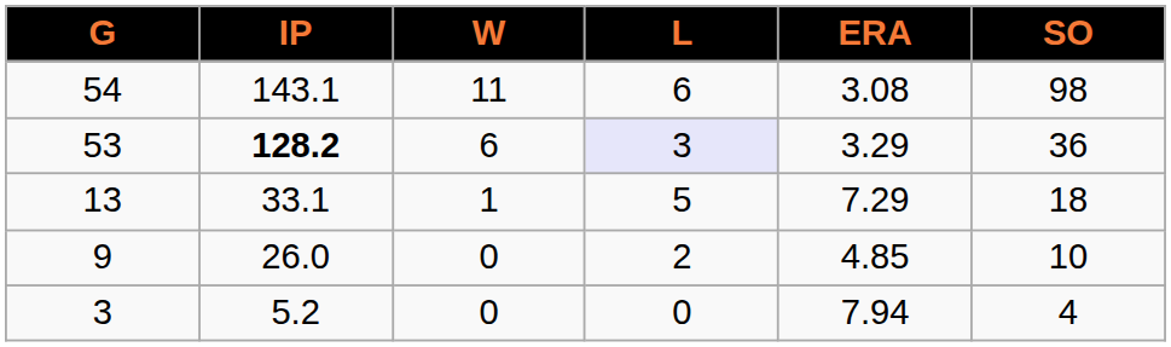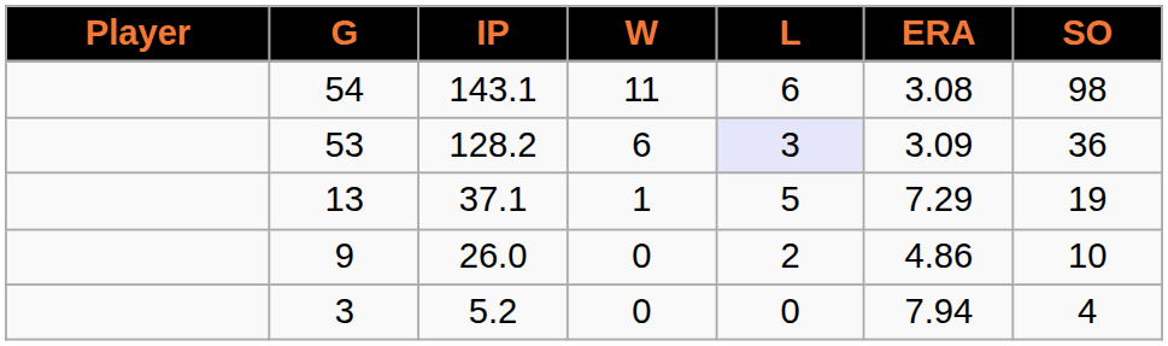+ column: Player
53 | IP: bold -> normal
53 | ERA: 3.29 -> 3.09
13 | IP: 33.1 -> 37.1
13 | SO: 18 -> 19
9 | ERA: 4.85 -> 4.86
